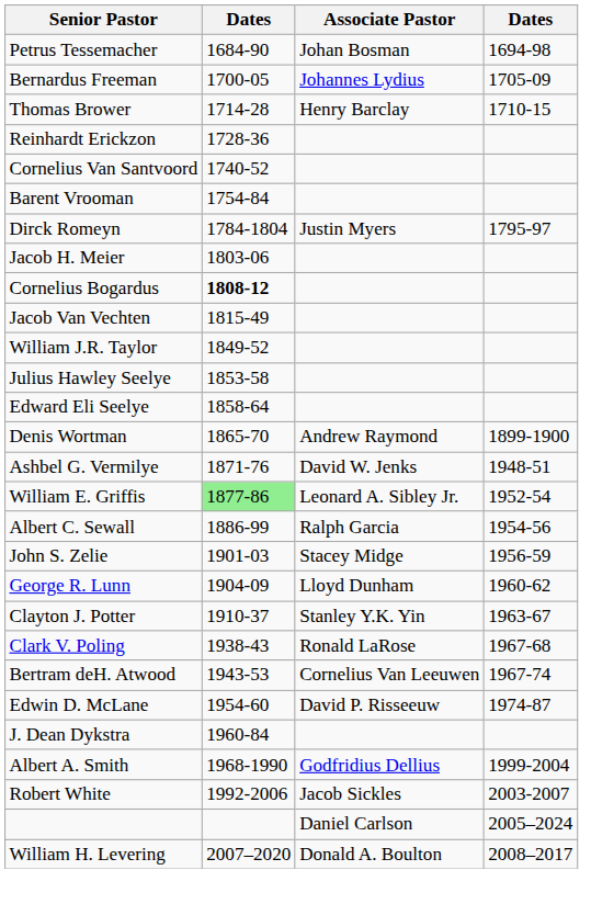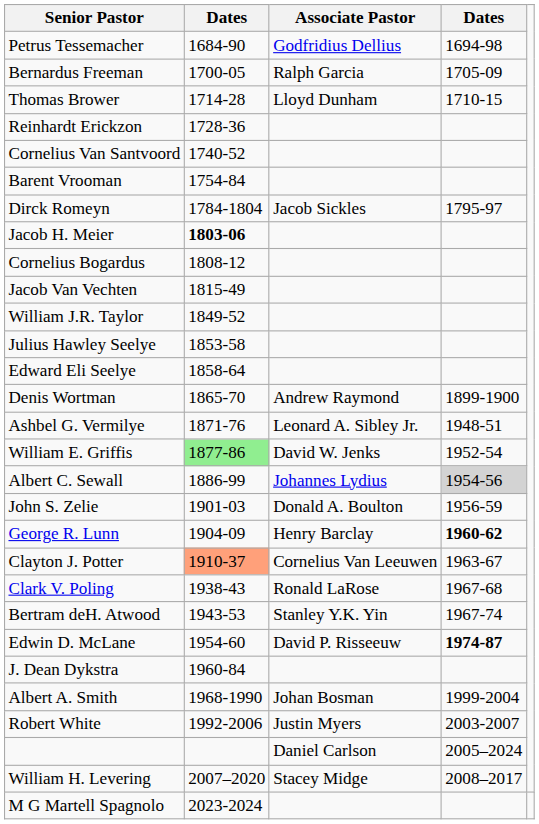Petrus Tessemacher | Associate Pastor: Johan Bosman -> Godfridius Dellius
Bernardus Freeman | Associate Pastor: Johannes Lydius -> Ralph Garcia
Thomas Brower | Associate Pastor: Henry Barclay -> Lloyd Dunham
Dirck Romeyn | Associate Pastor: Justin Myers -> Jacob Sickles
Jacob H. Meier | column 2: normal -> bold
Cornelius Bogardus | column 2: bold -> normal
Ashbel G. Vermilye | Associate Pastor: David W. Jenks -> Leonard A. Sibley Jr.
William E. Griffis | Associate Pastor: Leonard A. Sibley Jr. -> David W. Jenks
Albert C. Sewall | Associate Pastor: Ralph Garcia -> Johannes Lydius
Albert C. Sewall | column 4: no background -> lightgrey background
John S. Zelie | Associate Pastor: Stacey Midge -> Donald A. Boulton
George R. Lunn | Associate Pastor: Lloyd Dunham -> Henry Barclay
George R. Lunn | column 4: normal -> bold
Clayton J. Potter | column 2: no background -> lightsalmon background
Clayton J. Potter | Associate Pastor: Stanley Y.K. Yin -> Cornelius Van Leeuwen
Bertram deH. Atwood | Associate Pastor: Cornelius Van Leeuwen -> Stanley Y.K. Yin
Edwin D. McLane | column 4: normal -> bold
Albert A. Smith | Associate Pastor: Godfridius Dellius -> Johan Bosman
Robert White | Associate Pastor: Jacob Sickles -> Justin Myers
William H. Levering | Associate Pastor: Donald A. Boulton -> Stacey Midge
+ row: M G Martell Spagnolo | 2023-2024
